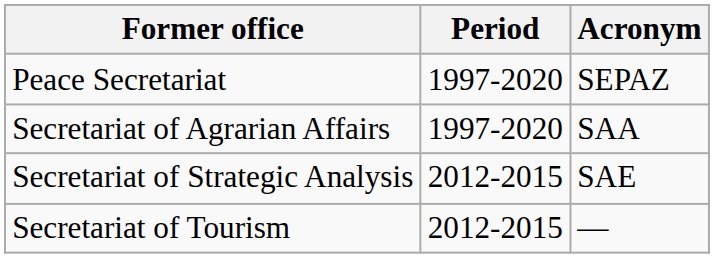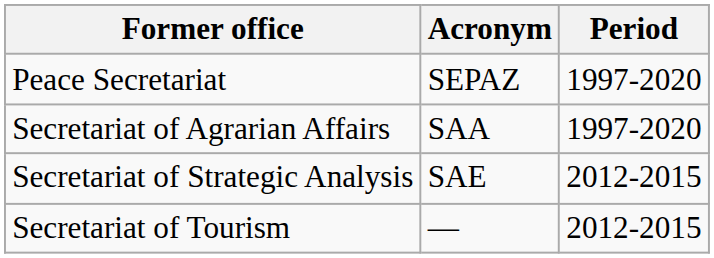columns swapped: Acronym <-> Period
